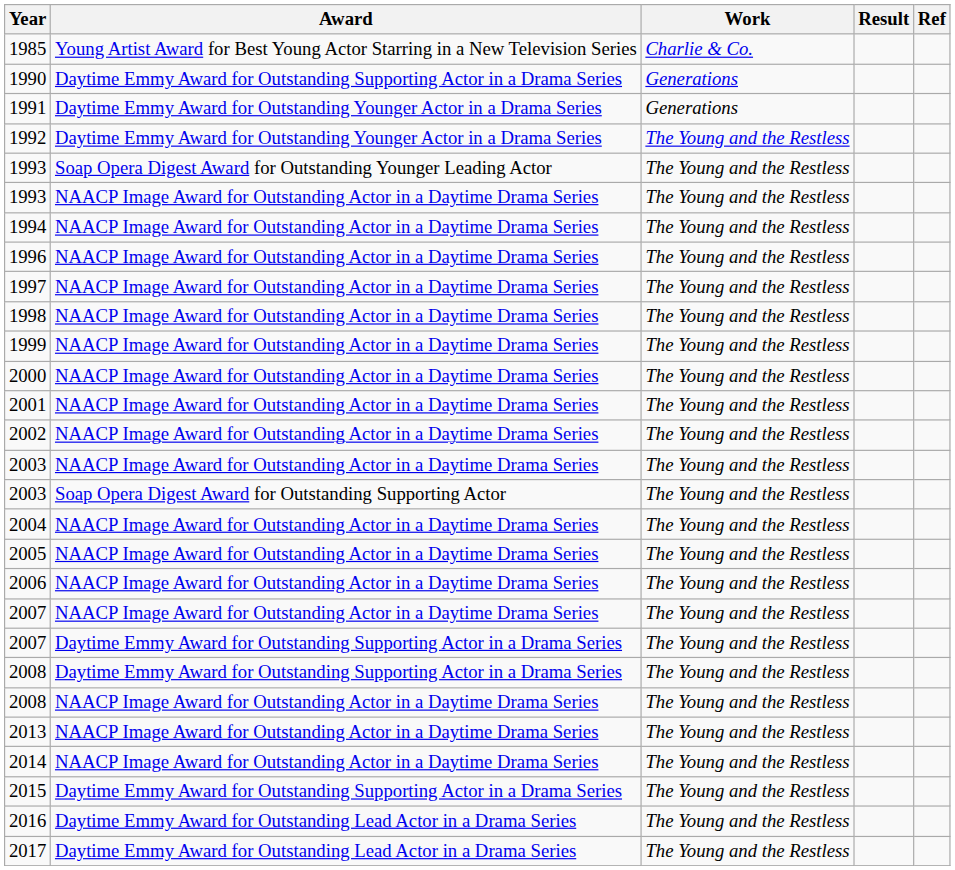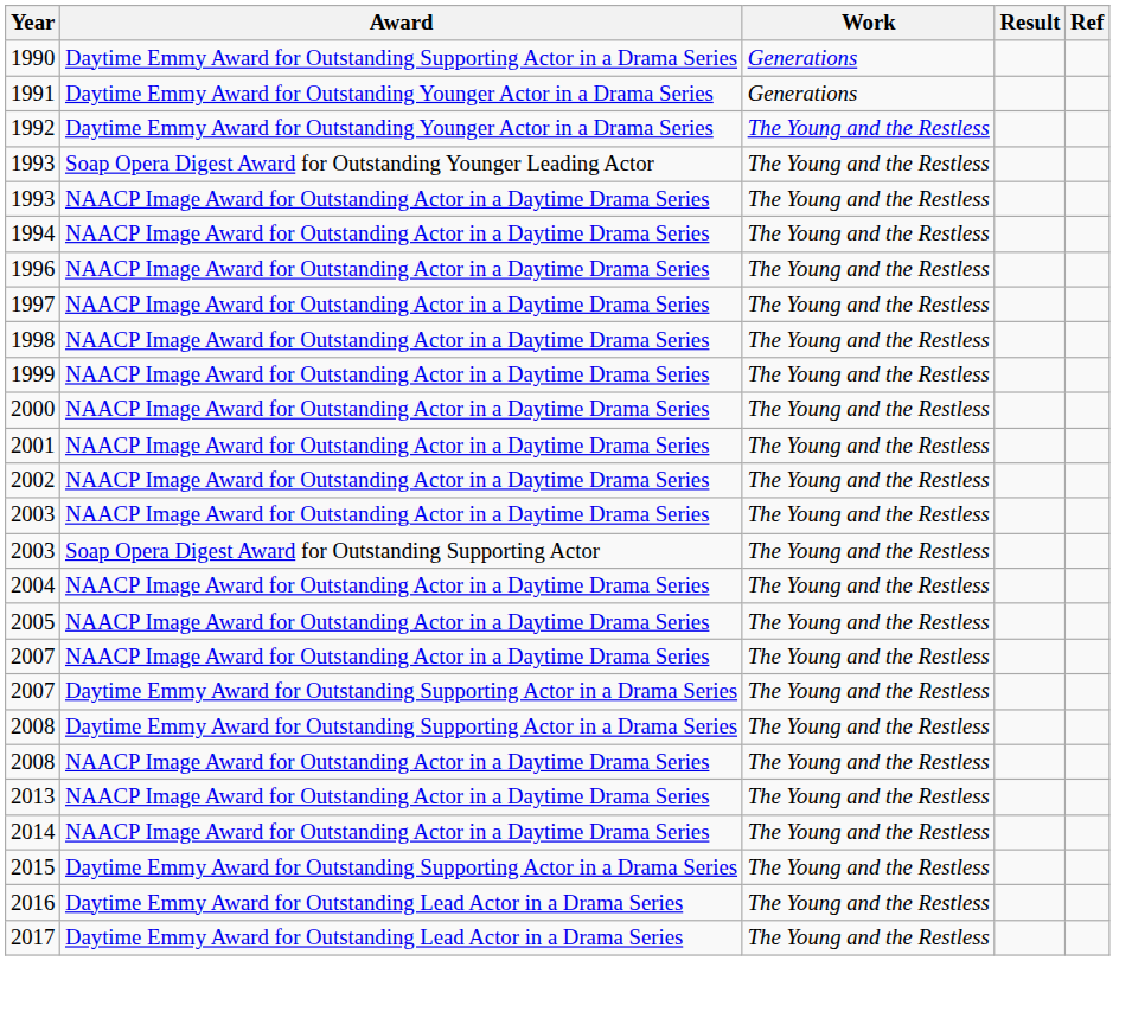- row: 1985 | Young Artist Award for Best Young Actor Starring in a New Television Series | Charlie & Co.
- row: 2006 | NAACP Image Award for Outstanding Actor in a Daytime Drama Series | The Young and the Restless
